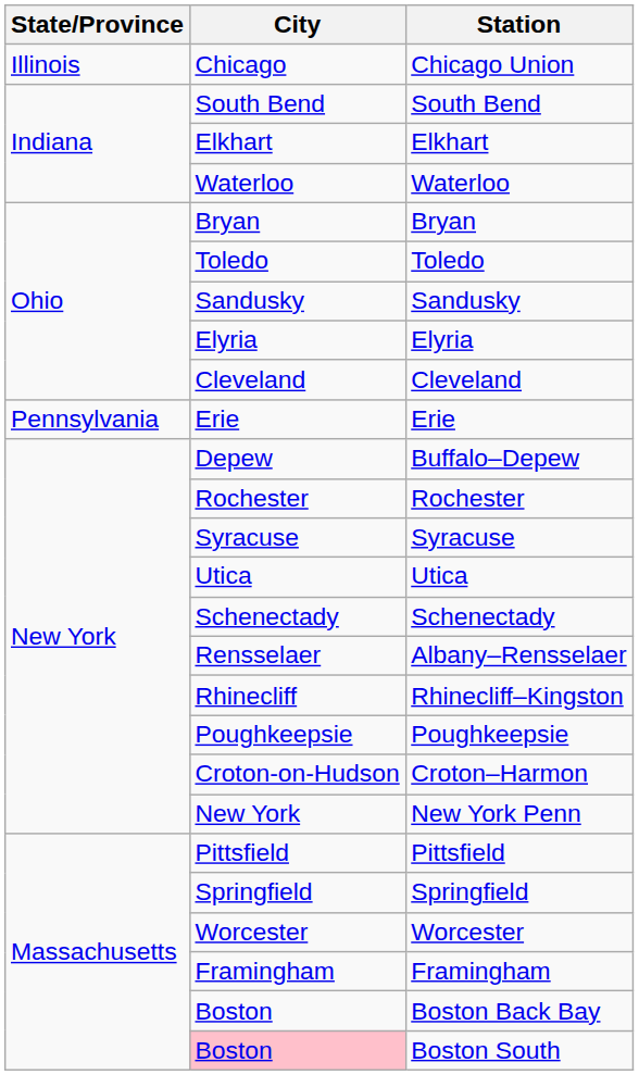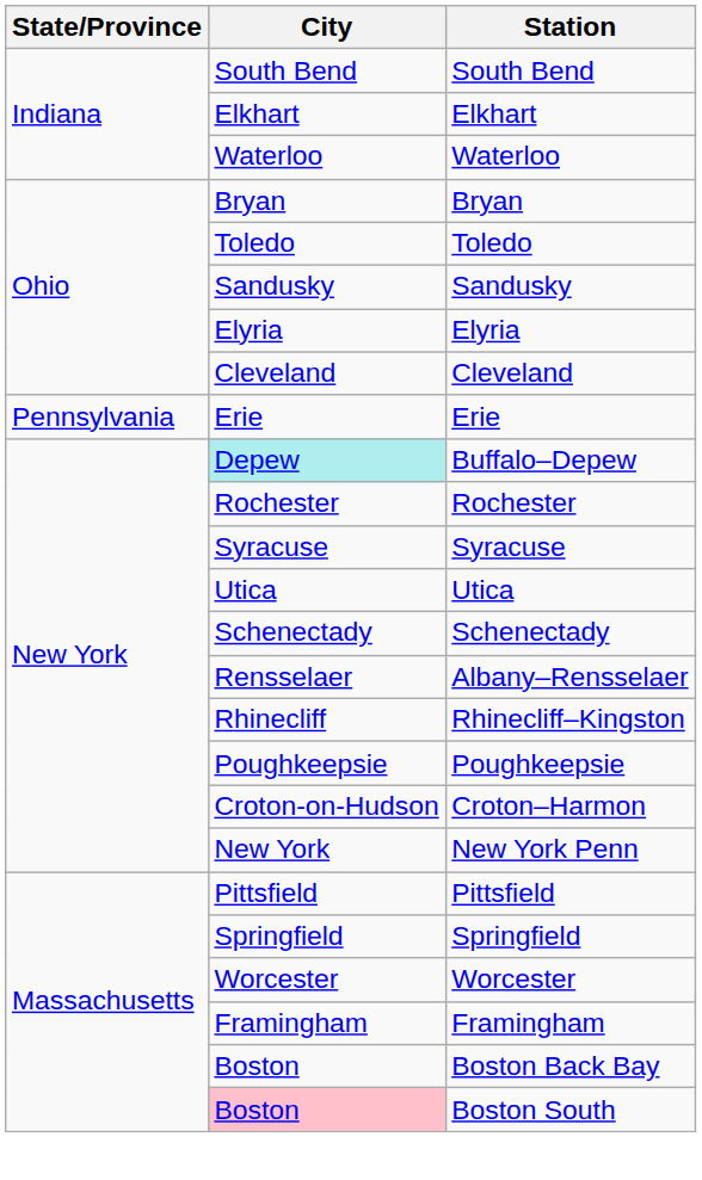- row: Illinois | Chicago | Chicago Union
Buffalo–Depew | City: no background -> paleturquoise background
